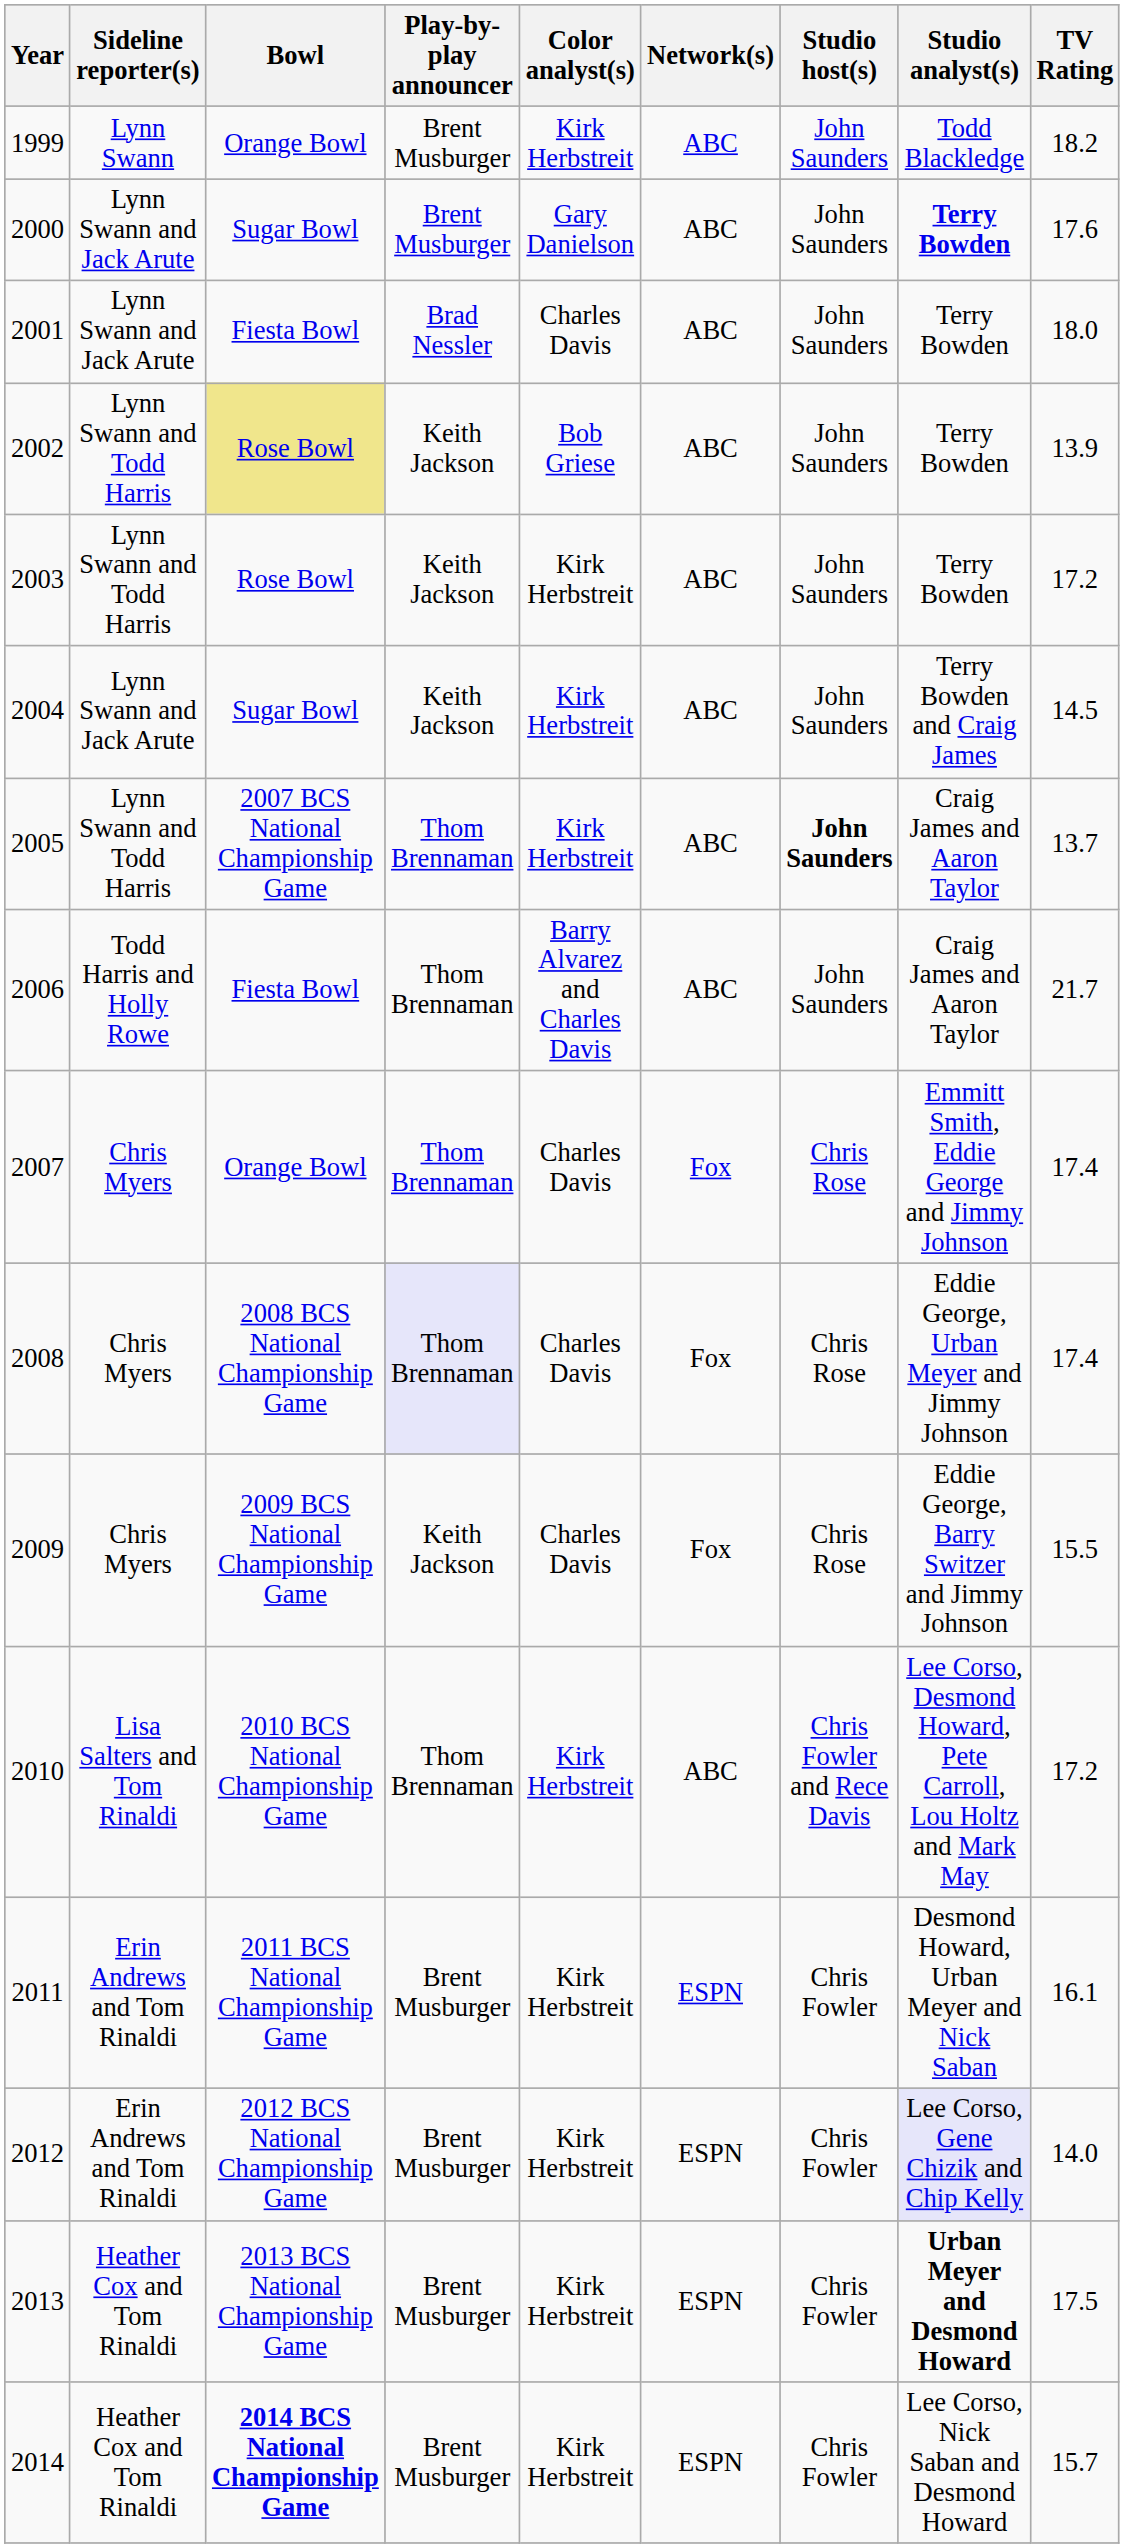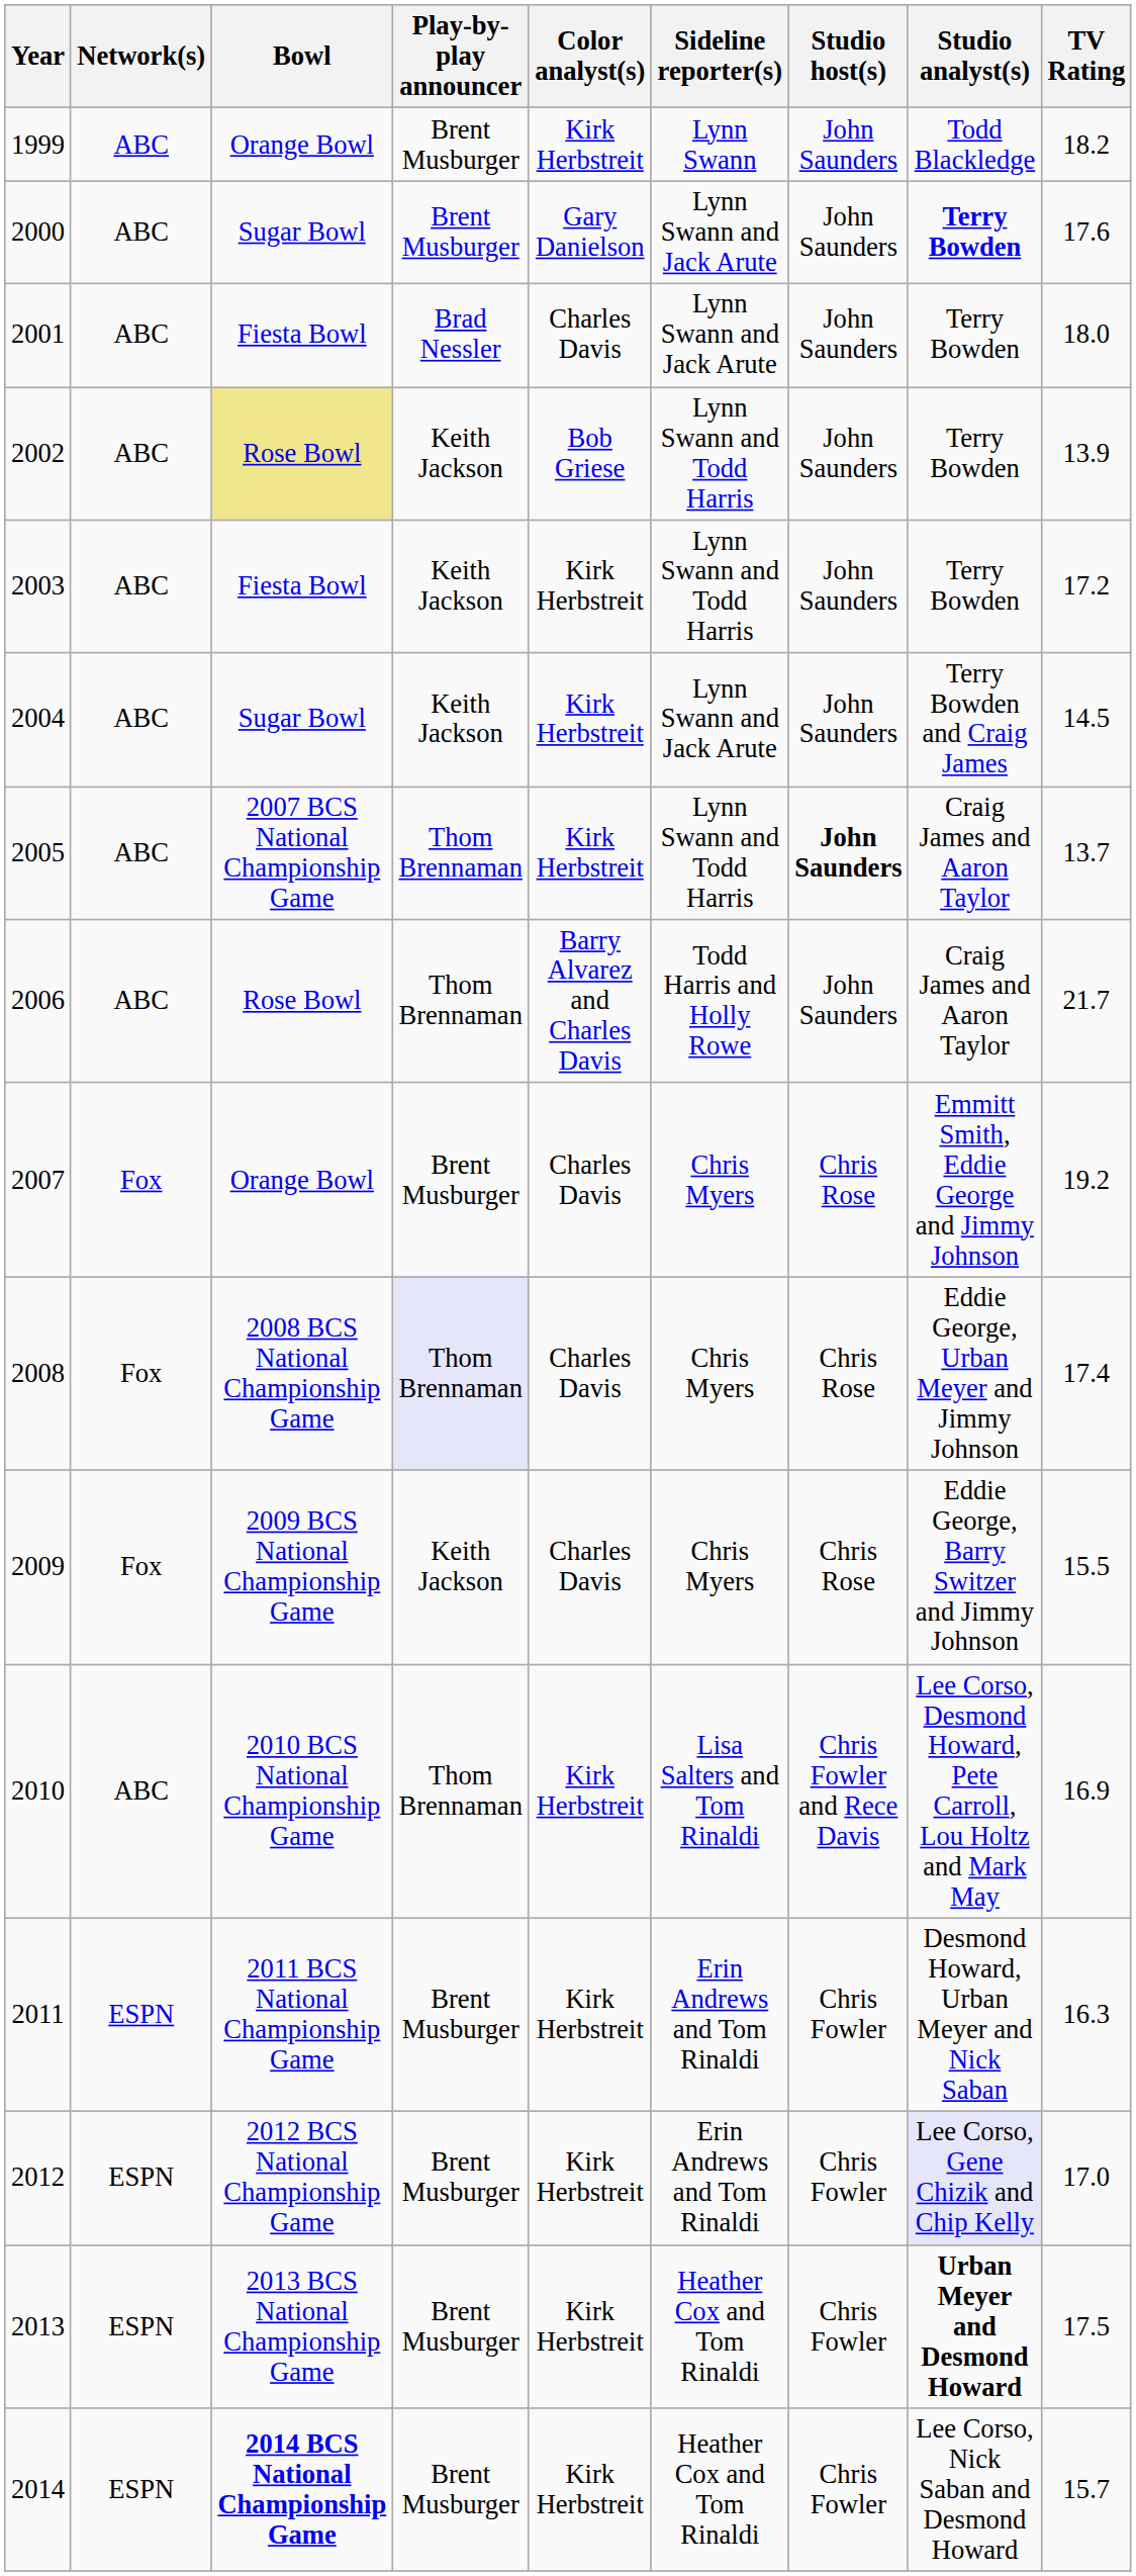columns swapped: Network(s) <-> Sideline reporter(s)
2003 | Bowl: Rose Bowl -> Fiesta Bowl
2006 | Bowl: Fiesta Bowl -> Rose Bowl
2007 | Play-by-play announcer: Thom Brennaman -> Brent Musburger
2007 | TV Rating: 17.4 -> 19.2
2010 | TV Rating: 17.2 -> 16.9
2011 | TV Rating: 16.1 -> 16.3
2012 | TV Rating: 14.0 -> 17.0
